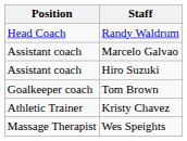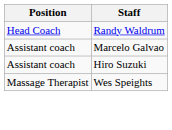- row: Goalkeeper coach | Tom Brown
- row: Athletic Trainer | Kristy Chavez
